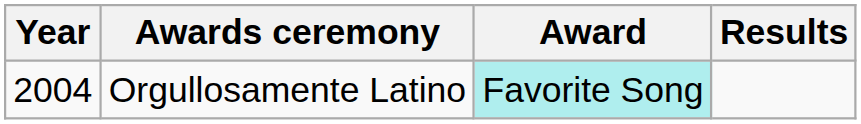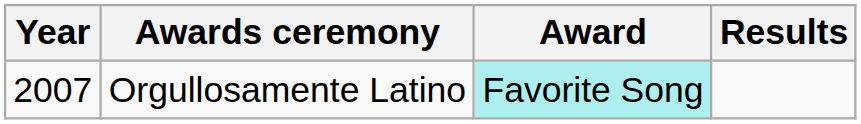Orgullosamente Latino | Year: 2004 -> 2007
